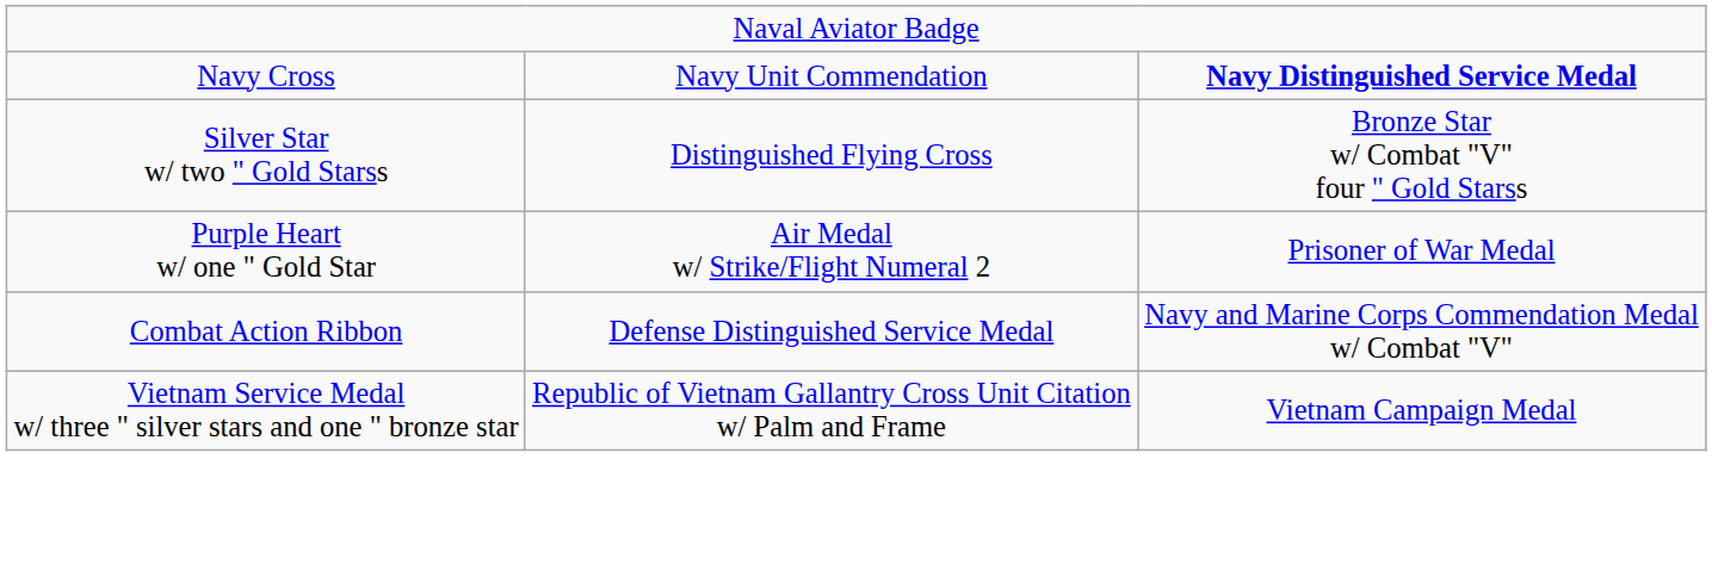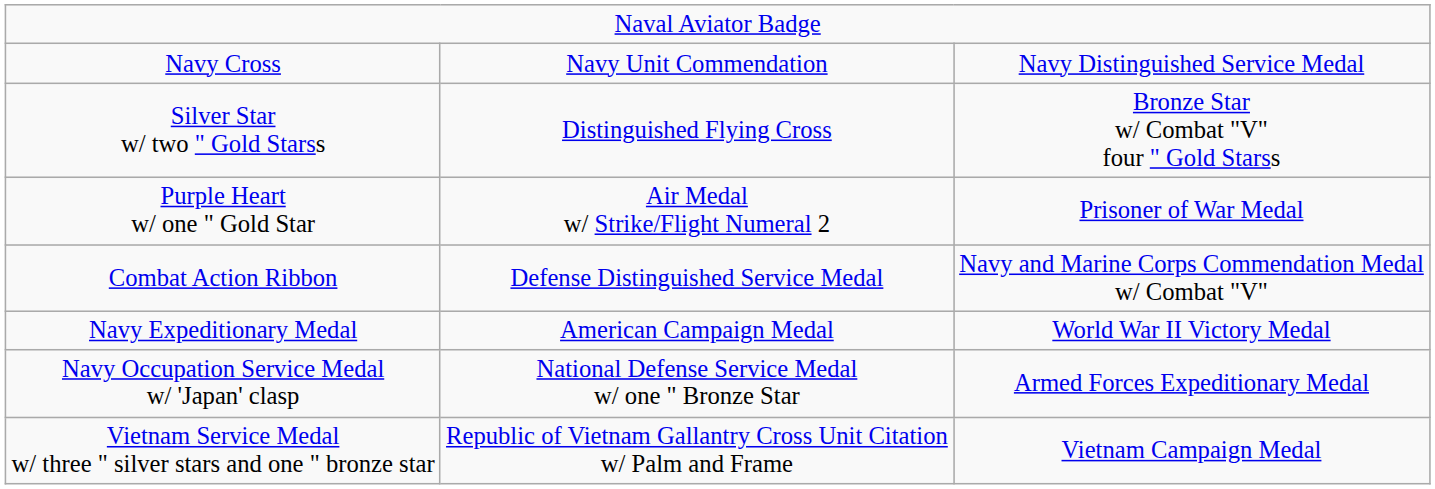Navy Cross | column 3: bold -> normal
+ row: Navy Expeditionary Medal | American Campaign Medal | World War II Victory Medal
+ row: Navy Occupation Service Medal w/ 'Japan' clasp | National Defense Service Medal w/ one " Bronze Star | Armed Forces Expeditionary Medal
